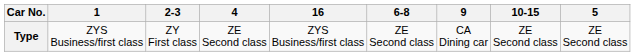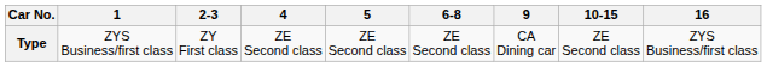columns swapped: 5 <-> 16
